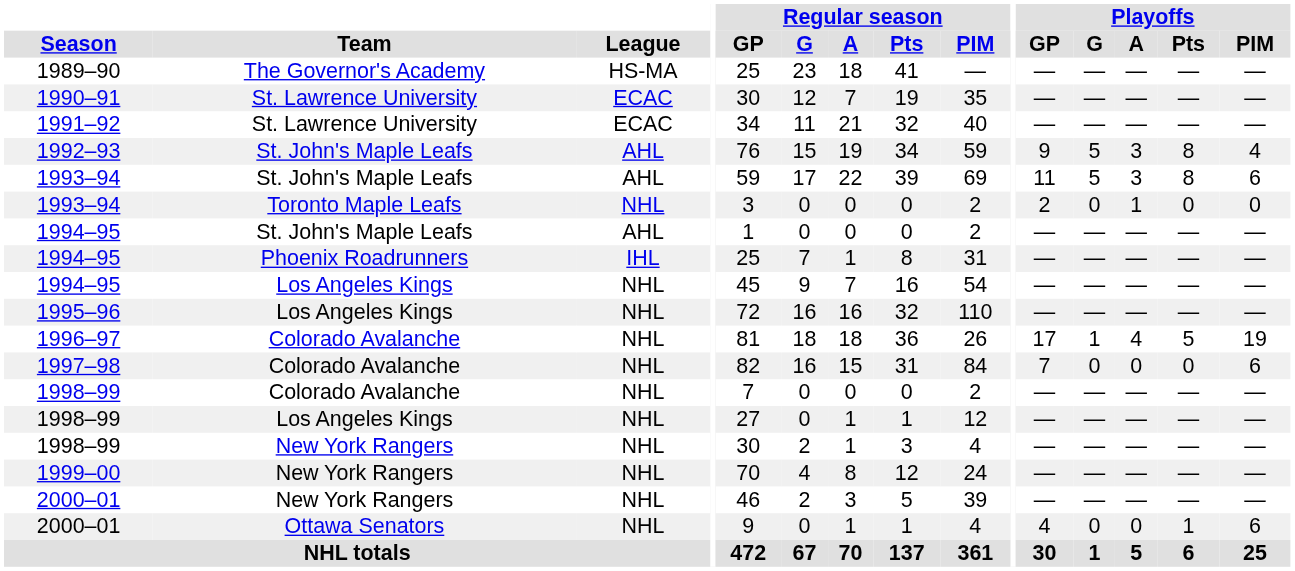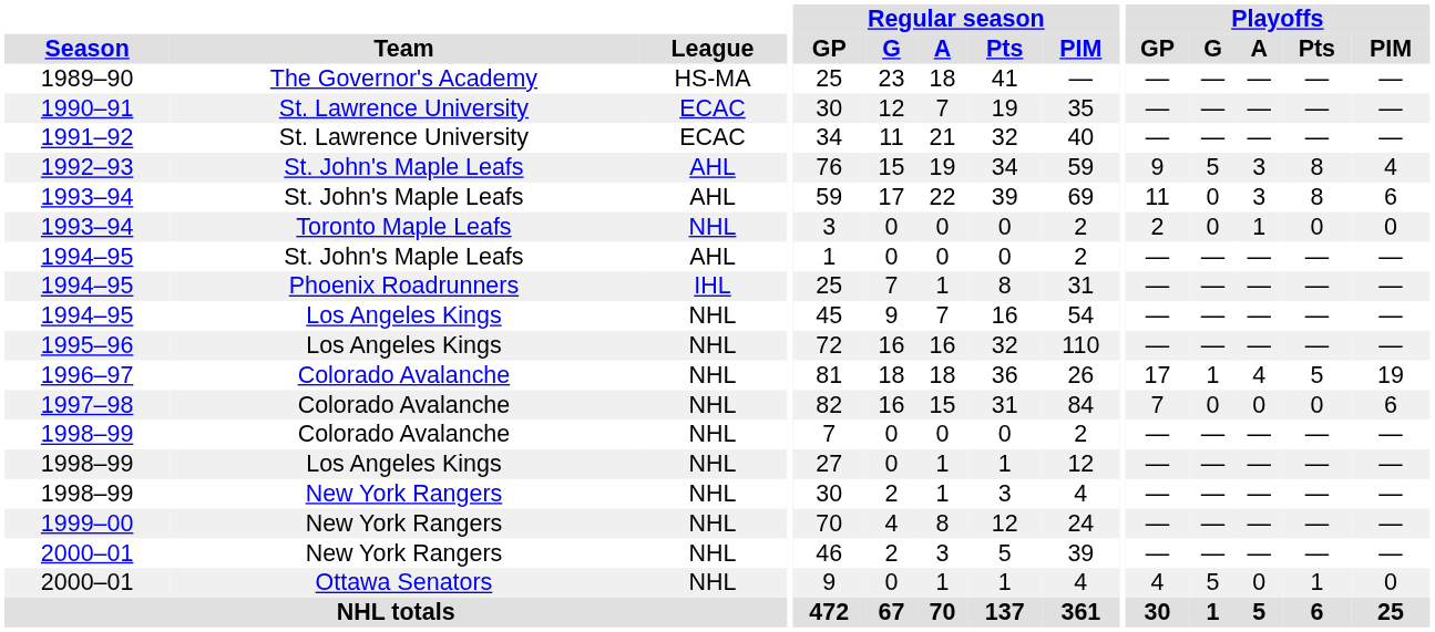1993–94 / St. John's Maple Leafs | Playoffs / G: 5 -> 0
2000–01 / Ottawa Senators | Playoffs / G: 0 -> 5
2000–01 / Ottawa Senators | Playoffs / PIM: 6 -> 0
